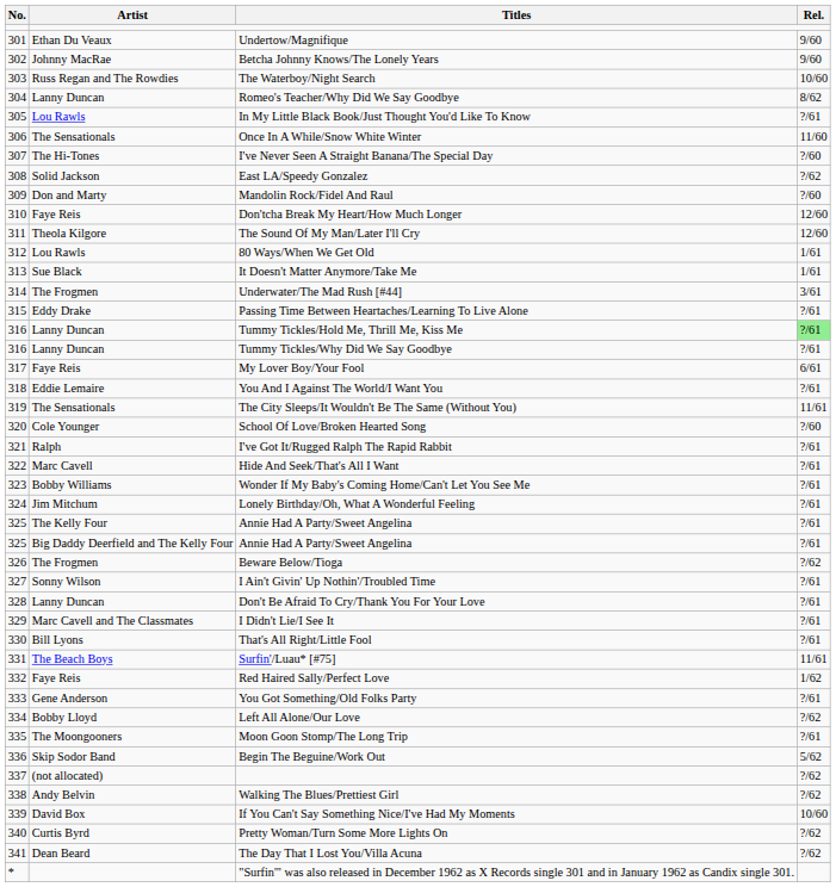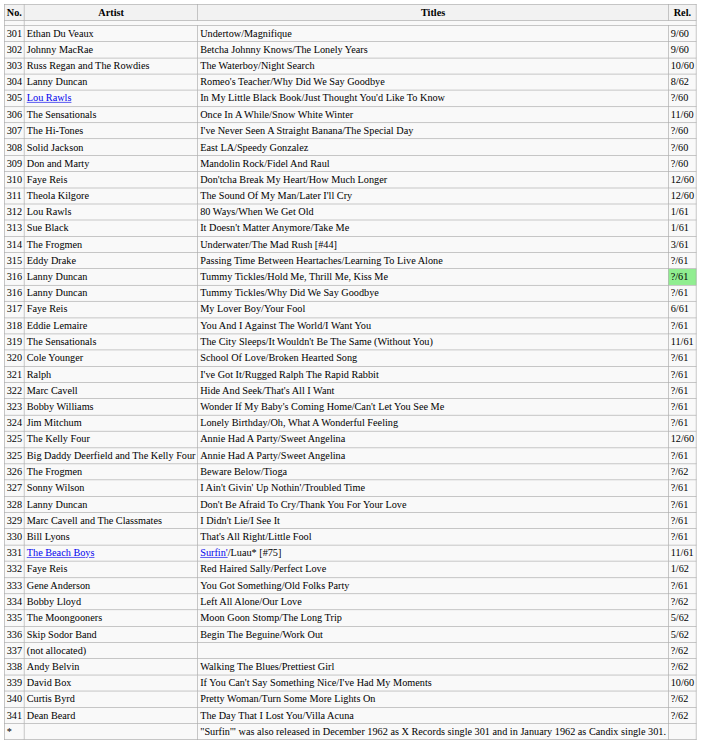In My Little Black Book/Just Thought You'd Like To Know | Rel.: ?/61 -> ?/60
East LA/Speedy Gonzalez | Rel.: ?/62 -> ?/60
School Of Love/Broken Hearted Song | Rel.: ?/60 -> ?/61
The Kelly Four / Annie Had A Party/Sweet Angelina | Rel.: ?/61 -> 12/60
Moon Goon Stomp/The Long Trip | Rel.: ?/61 -> 5/62
